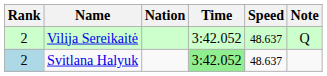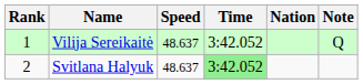columns swapped: Nation <-> Speed
Vilija Sereikaitė | Rank: 2 -> 1
Svitlana Halyuk | Rank: lightblue background -> no background
